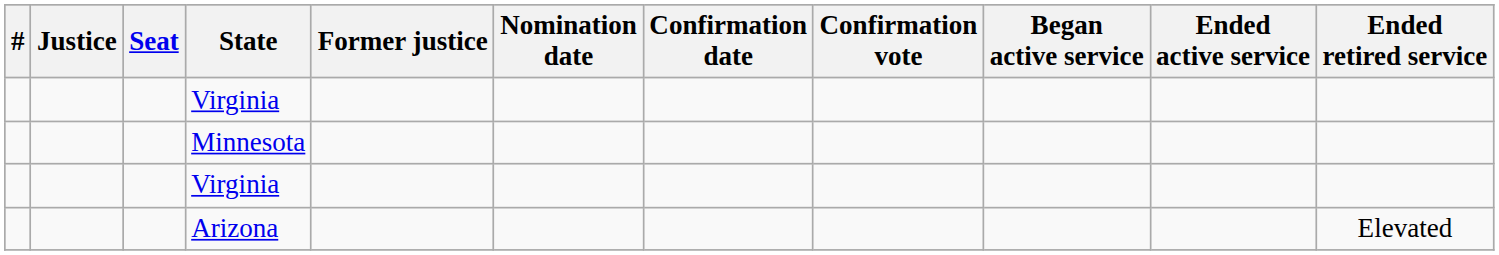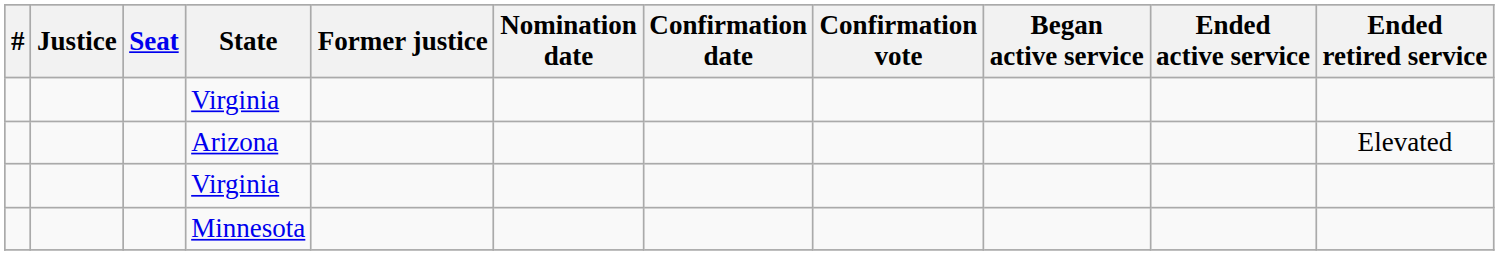rows swapped: Minnesota <-> Arizona
